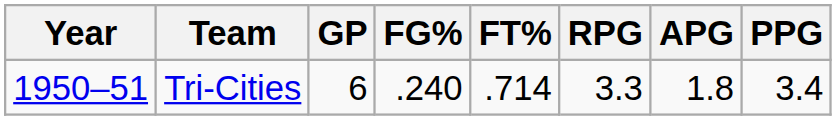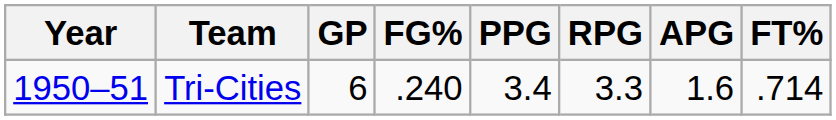columns swapped: FT% <-> PPG
Tri-Cities | APG: 1.8 -> 1.6
